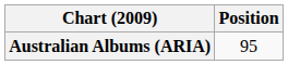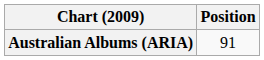Australian Albums (ARIA) | Position: 95 -> 91
